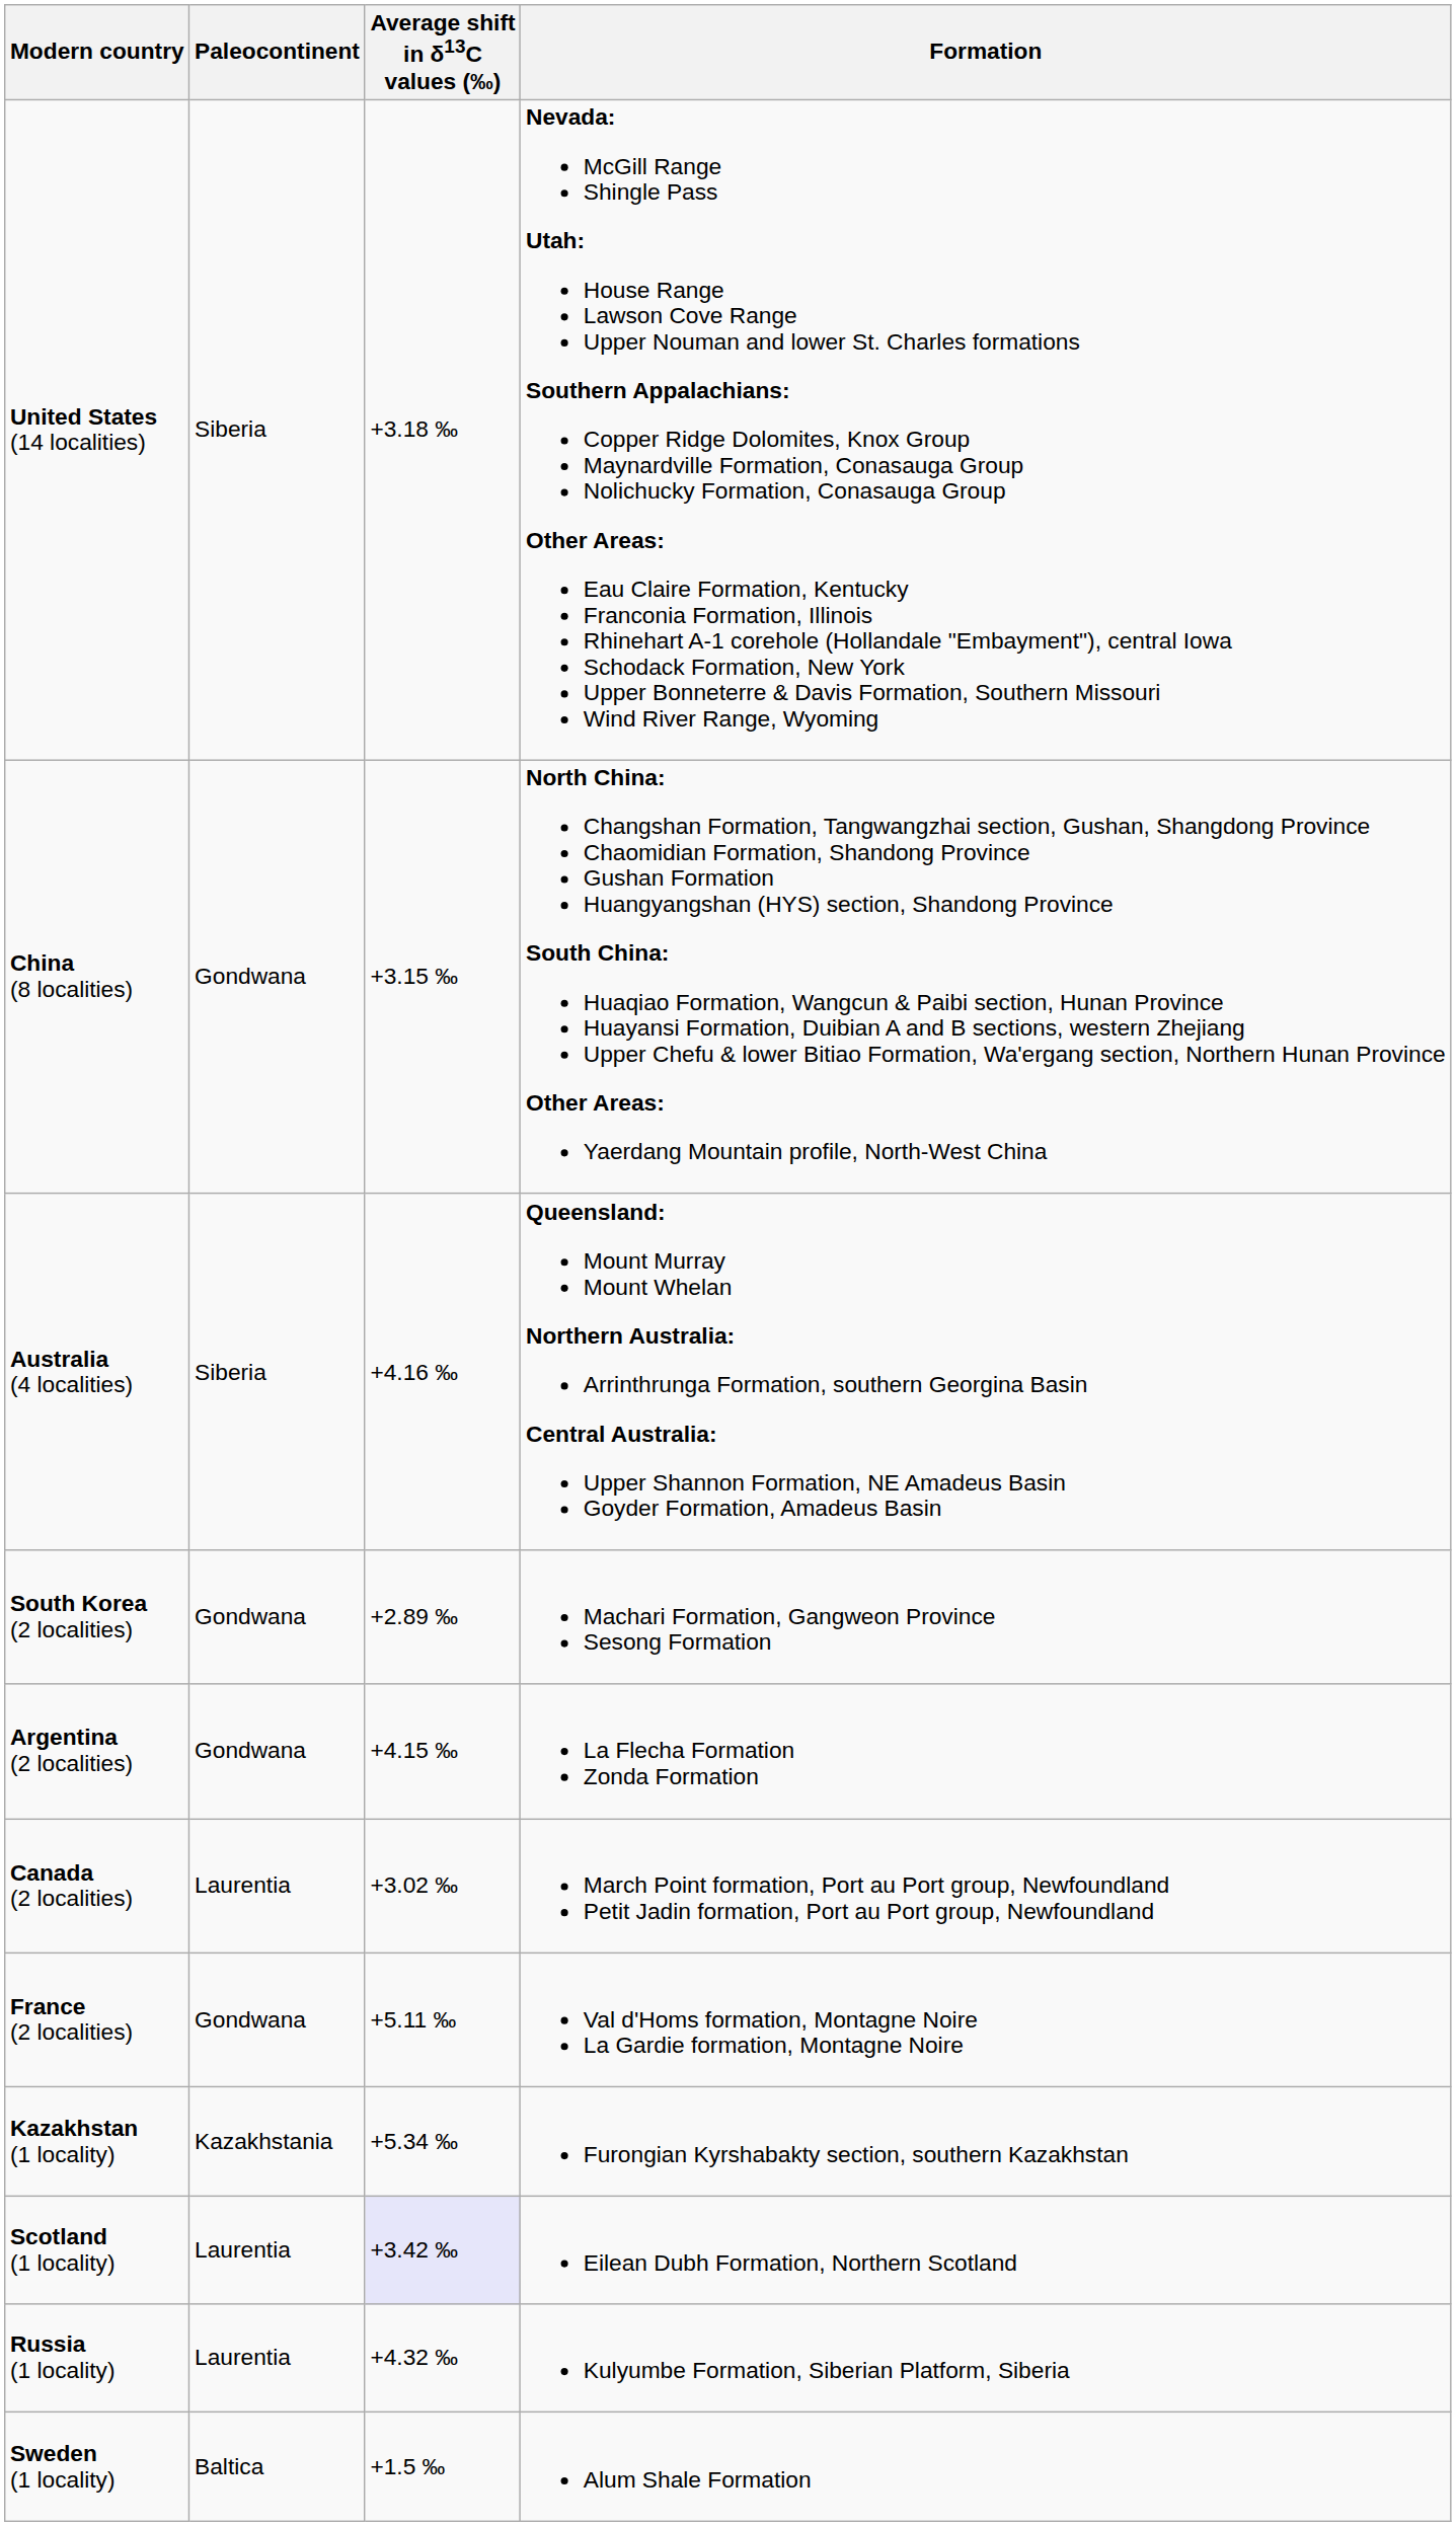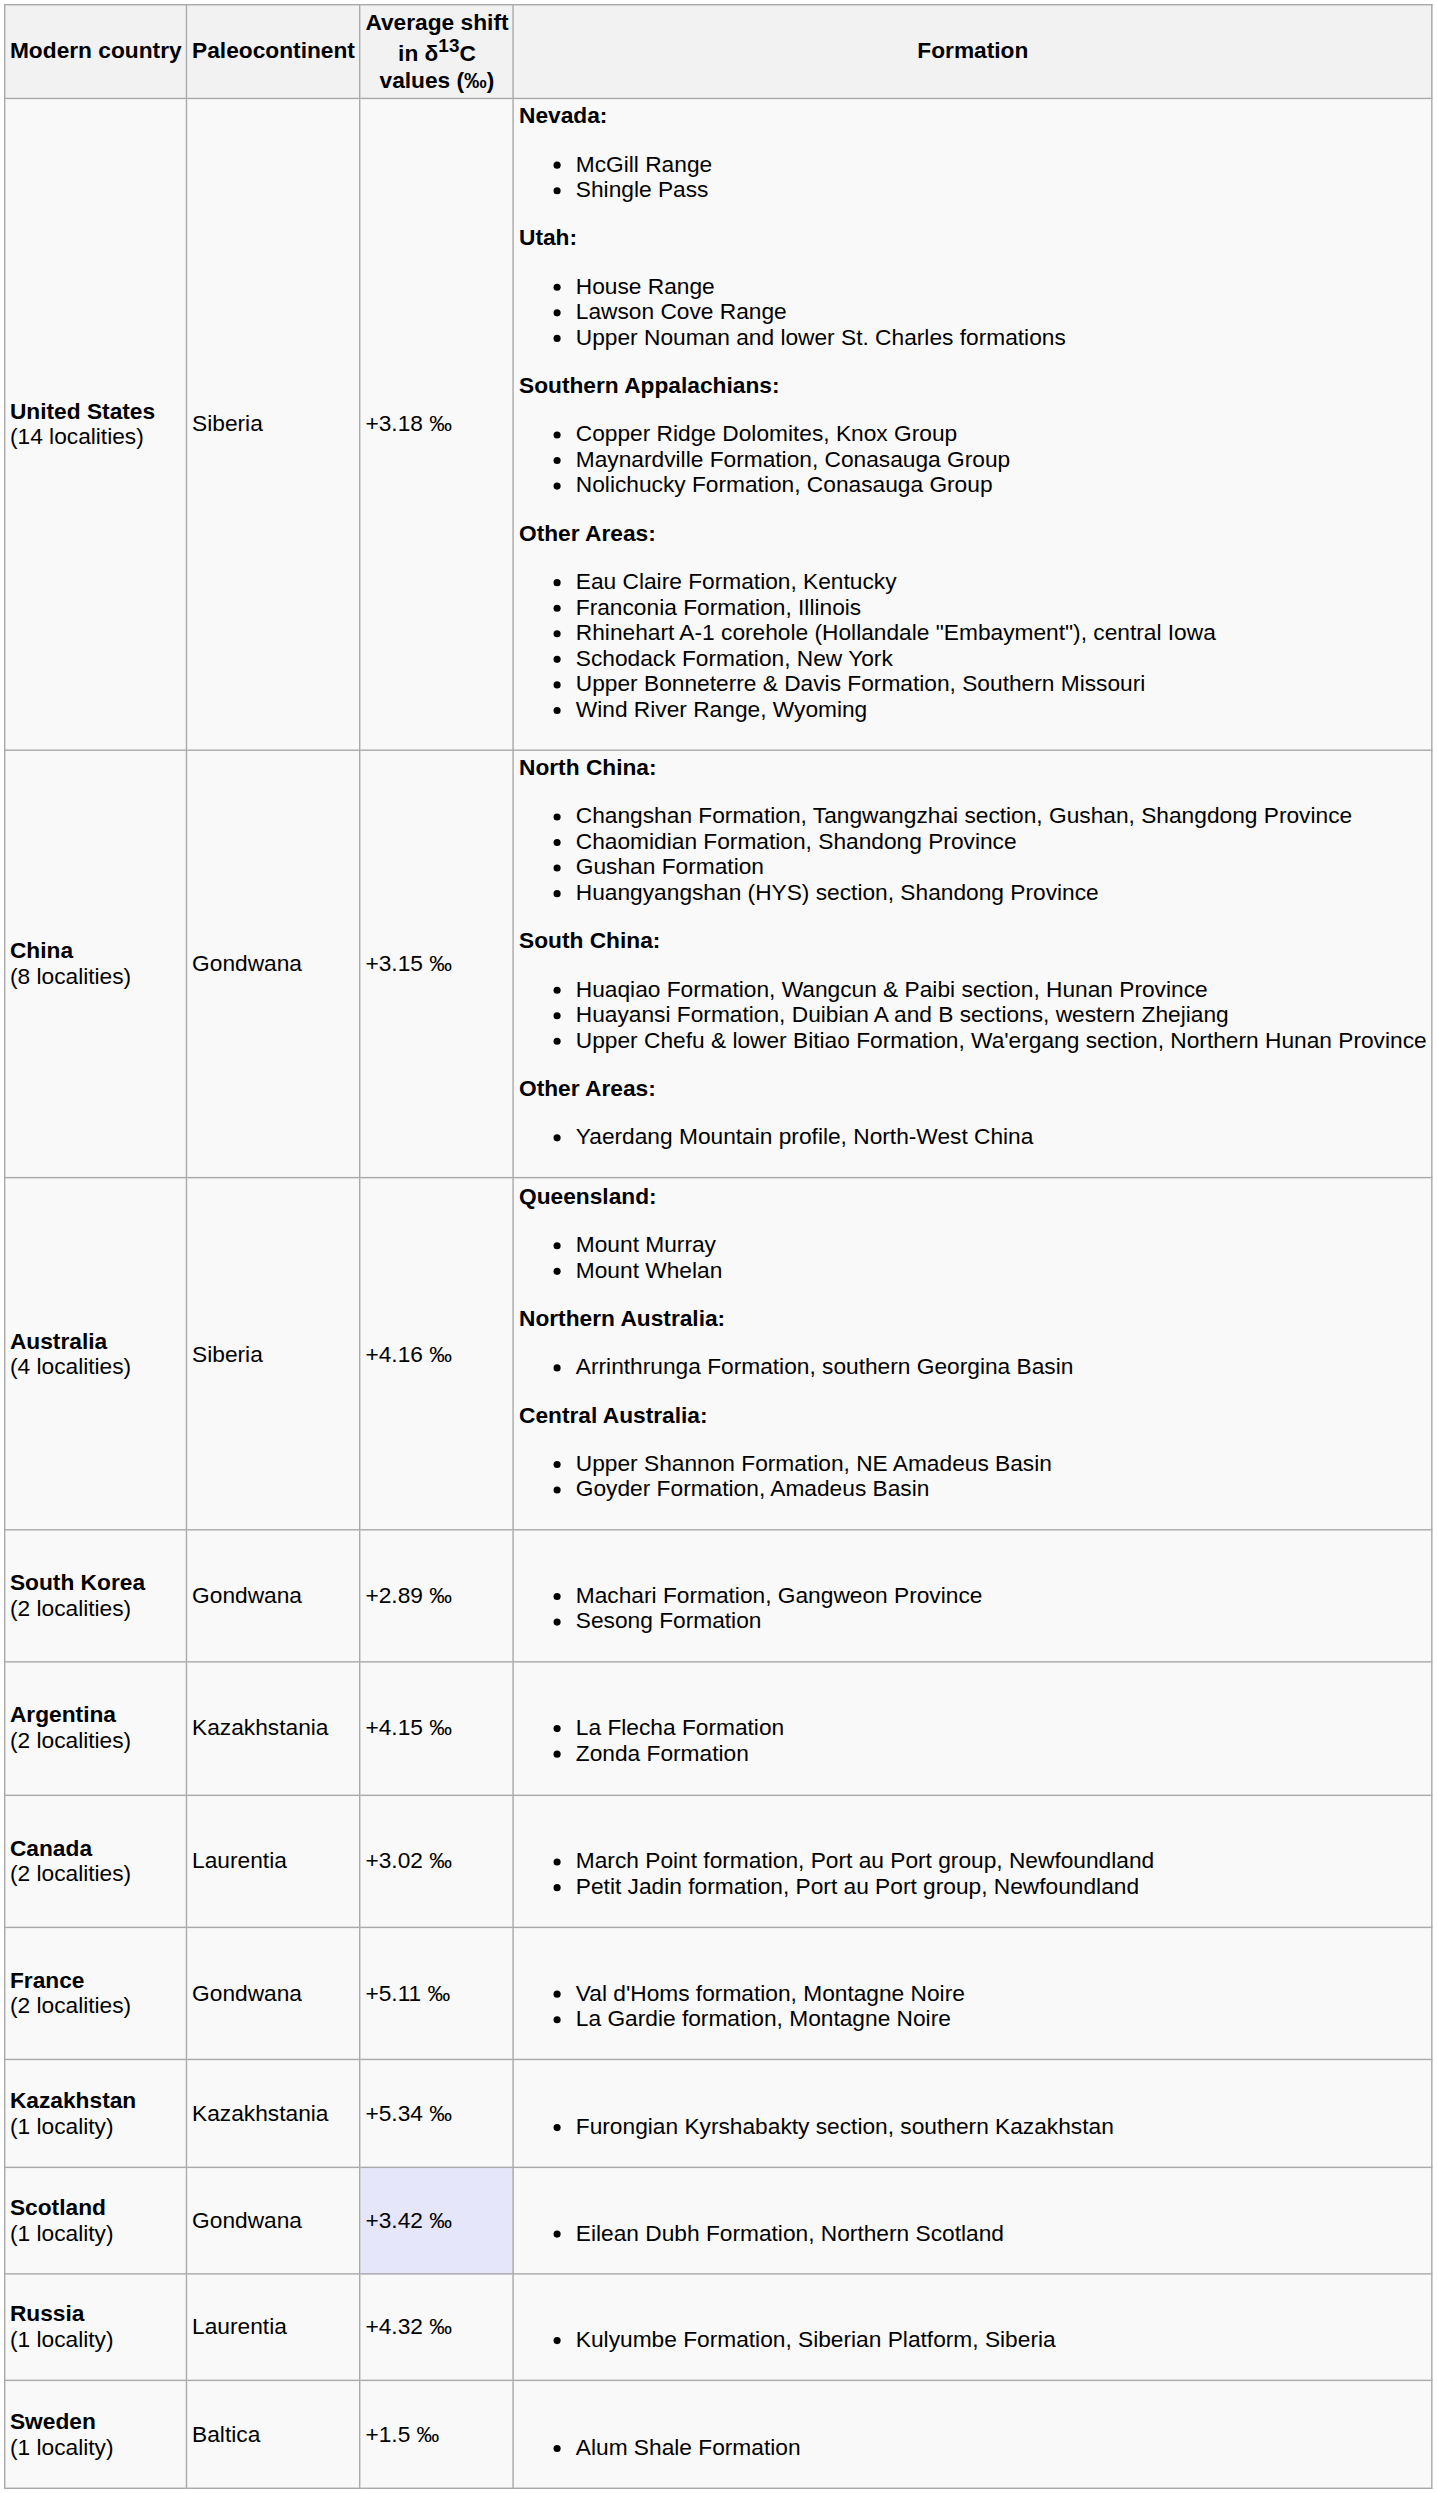Argentina (2 localities) | Paleocontinent: Gondwana -> Kazakhstania
Scotland (1 locality) | Paleocontinent: Laurentia -> Gondwana
